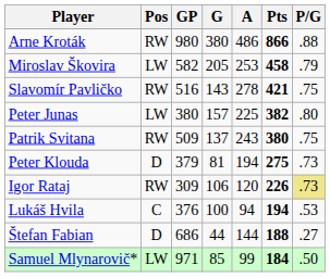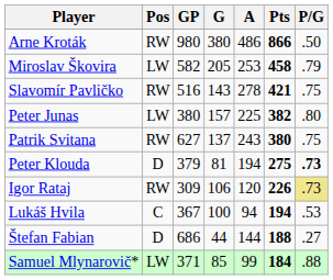Arne Kroták | P/G: .88 -> .50
Patrik Svitana | GP: 509 -> 627
Peter Klouda | P/G: normal -> bold
Lukáš Hvila | GP: 376 -> 367
Samuel Mlynarovič* | GP: 971 -> 371
Samuel Mlynarovič* | P/G: .50 -> .88
